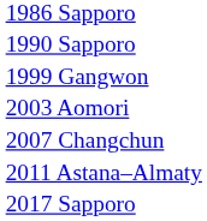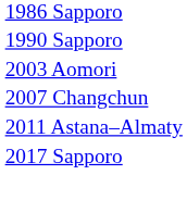- row: 1999 Gangwon
